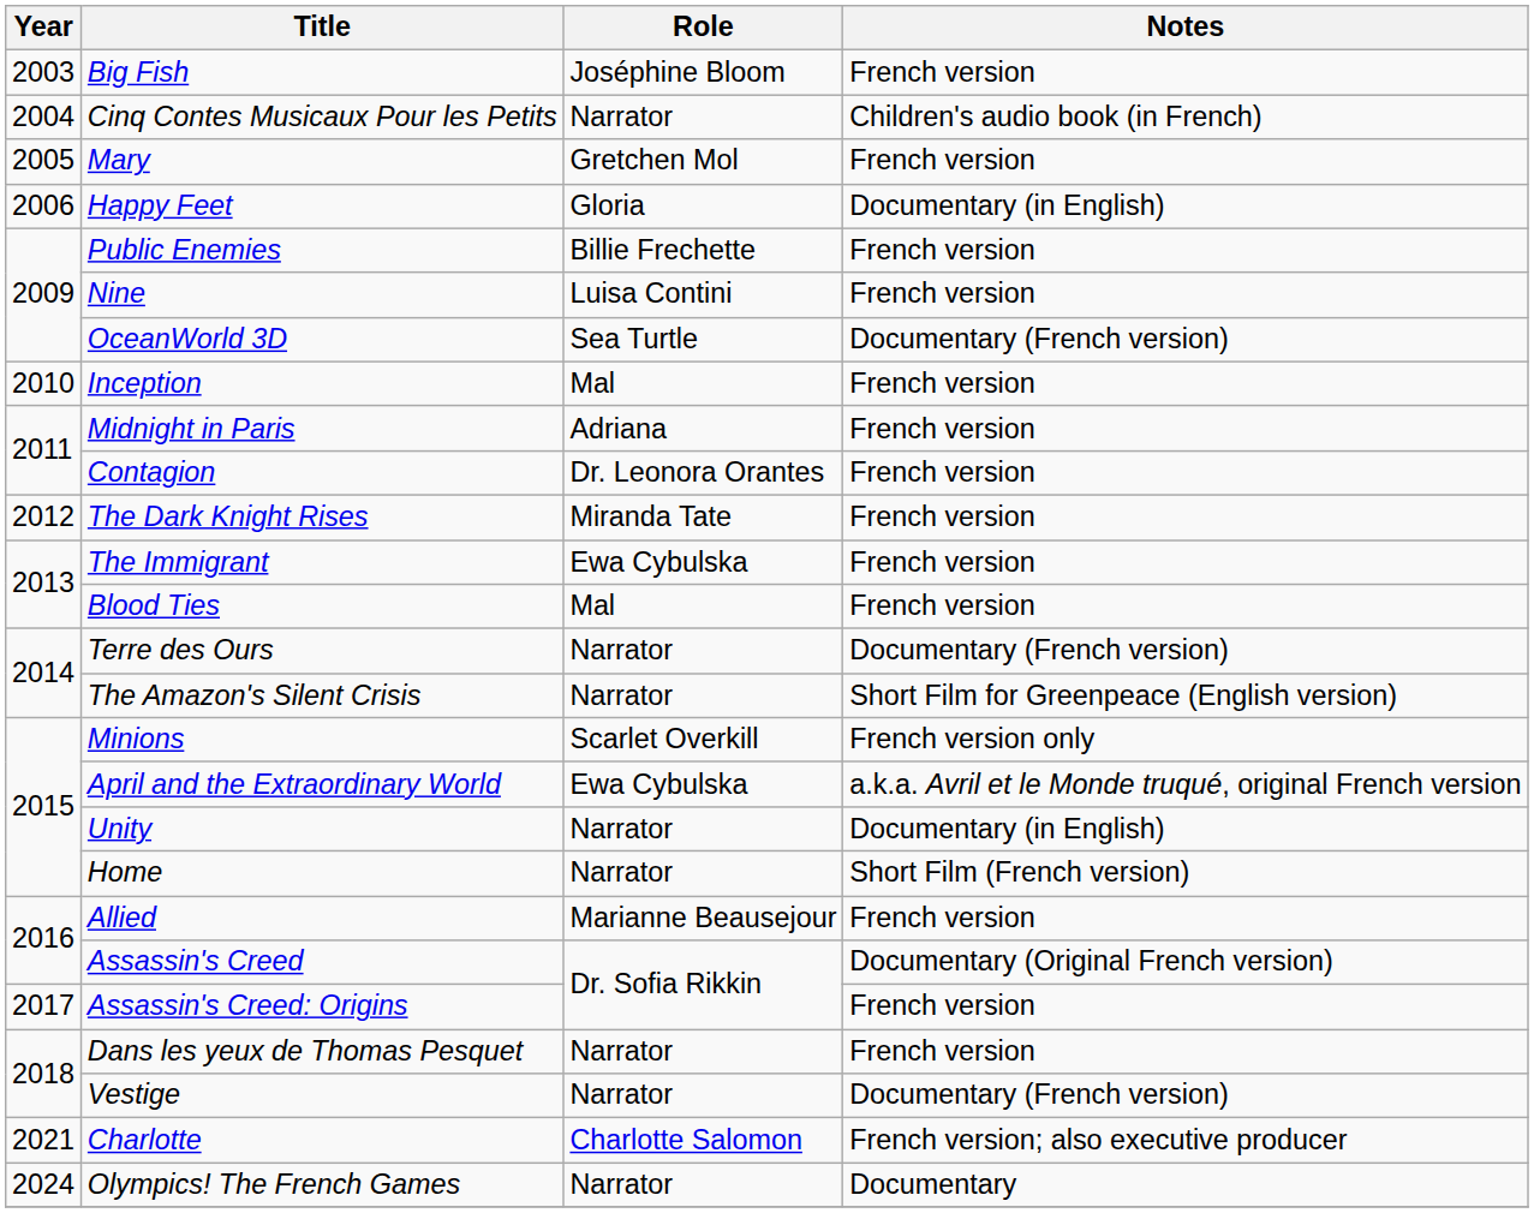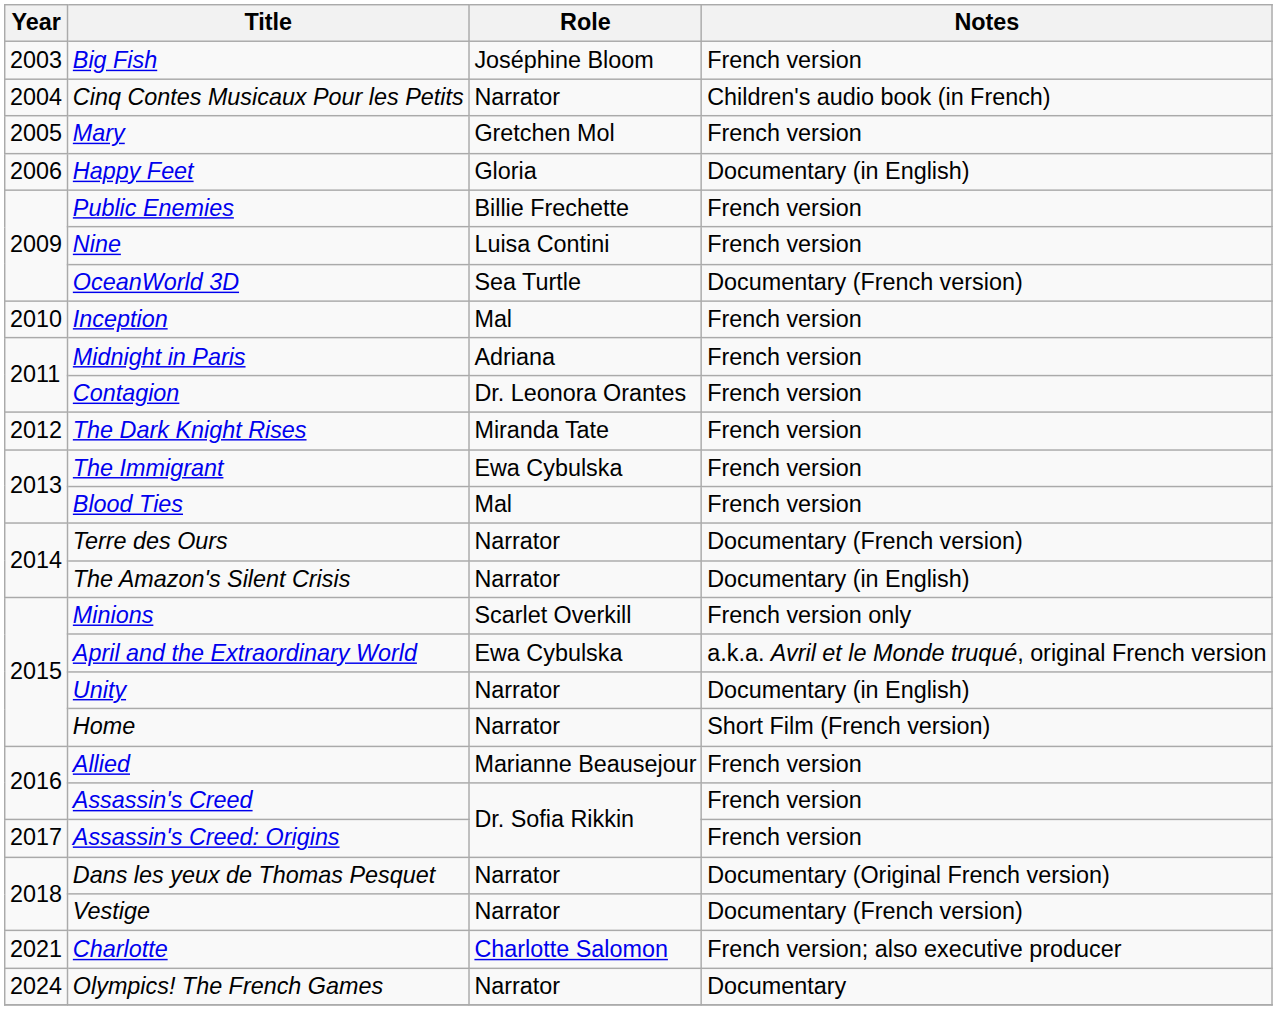The Amazon's Silent Crisis | Notes: Short Film for Greenpeace (English version) -> Documentary (in English)
Assassin's Creed | Notes: Documentary (Original French version) -> French version
Dans les yeux de Thomas Pesquet | Notes: French version -> Documentary (Original French version)
